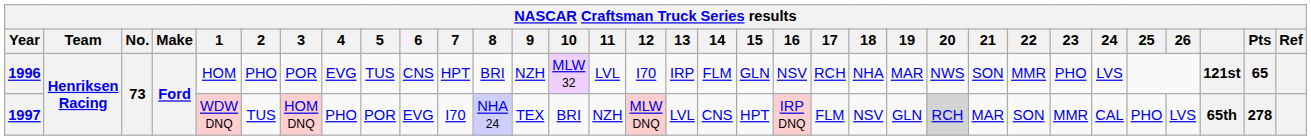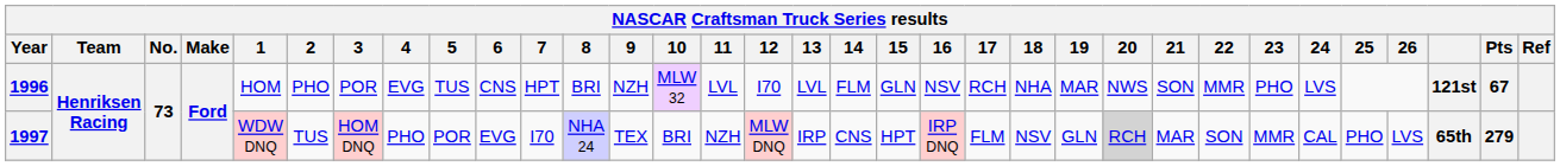1996 | 13: IRP -> LVL
1996 | Pts: 65 -> 67
1997 | 13: LVL -> IRP
1997 | Pts: 278 -> 279
